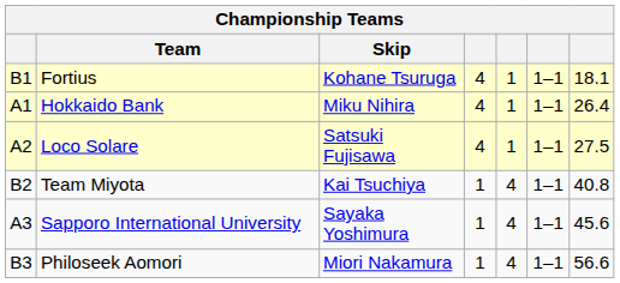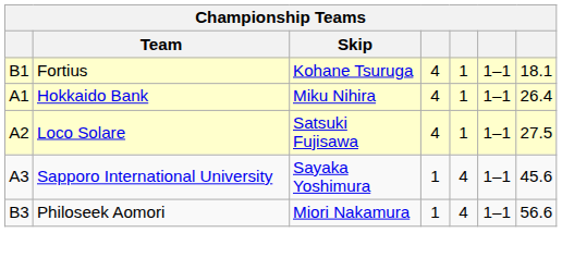- row: B2 | Team Miyota | Kai Tsuchiya | 1 | 4 | 1–1 | 40.8
